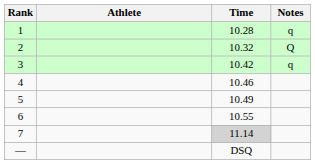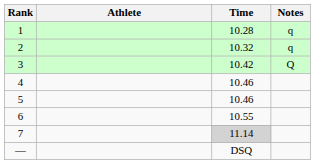2 | Notes: Q -> q
3 | Notes: q -> Q
5 | Time: 10.49 -> 10.46
